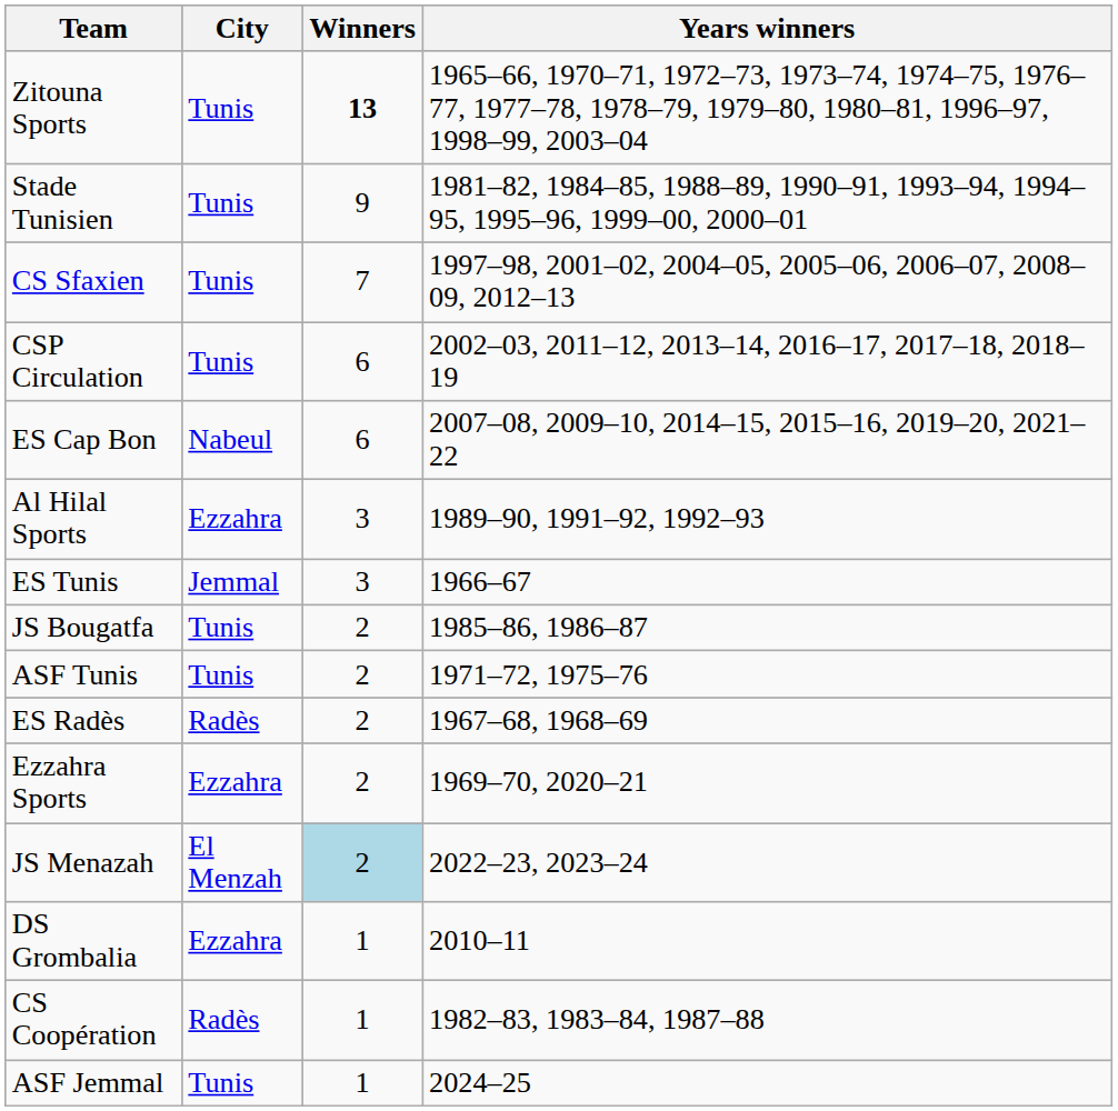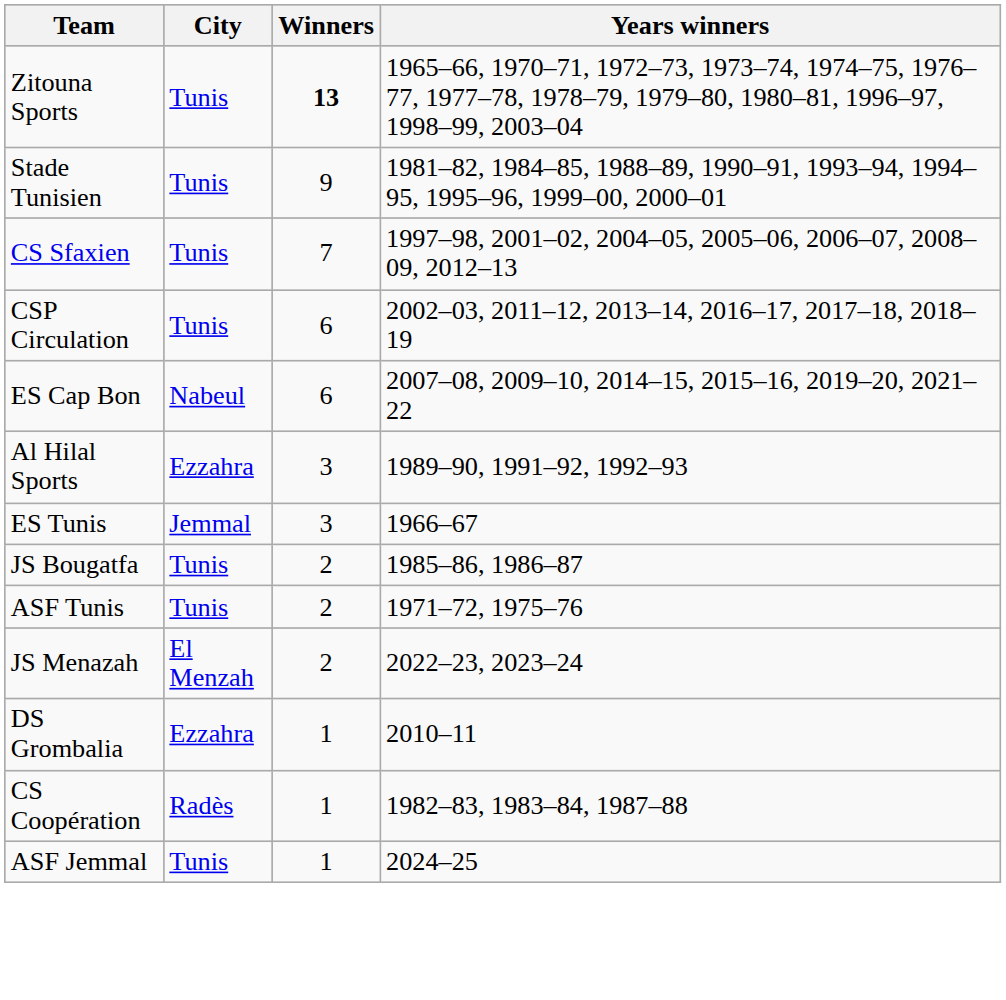- row: ES Radès | Radès | 2 | 1967–68, 1968–69
- row: Ezzahra Sports | Ezzahra | 2 | 1969–70, 2020–21
JS Menazah | Winners: lightblue background -> no background
